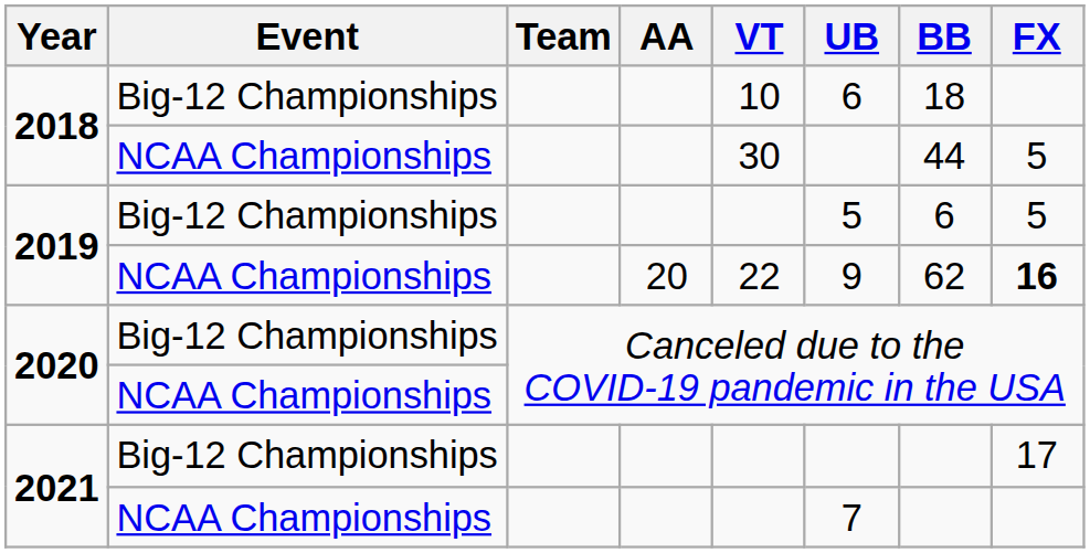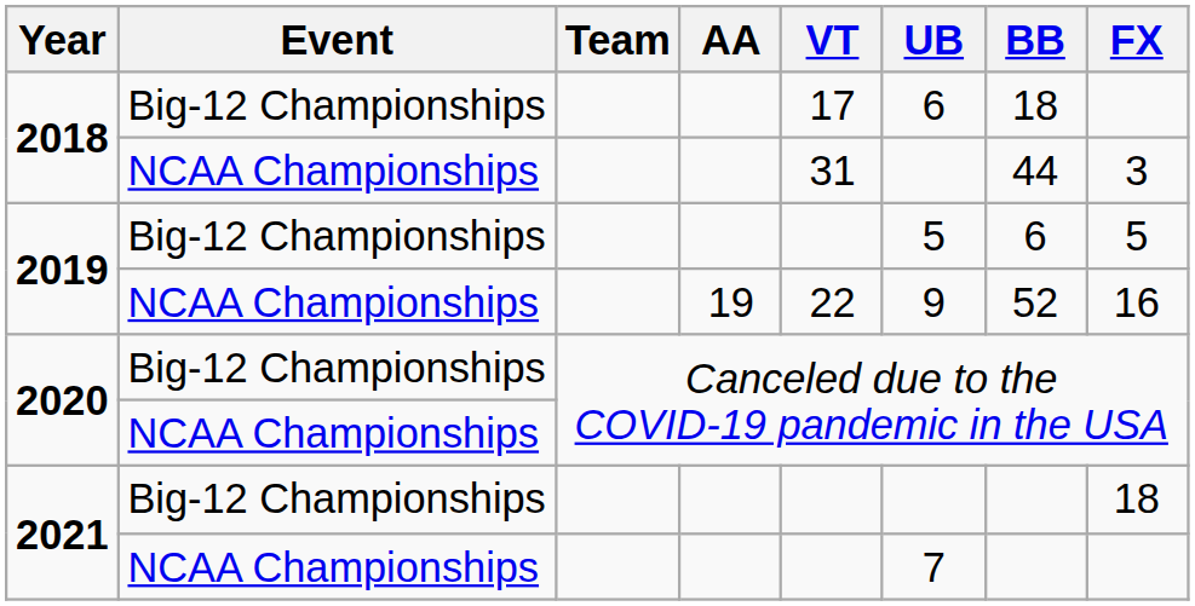2018 / Big-12 Championships | VT: 10 -> 17
2018 / NCAA Championships | VT: 30 -> 31
2018 / NCAA Championships | FX: 5 -> 3
2019 / NCAA Championships | AA: 20 -> 19
2019 / NCAA Championships | BB: 62 -> 52
2019 / NCAA Championships | FX: bold -> normal
2021 / Big-12 Championships | FX: 17 -> 18
